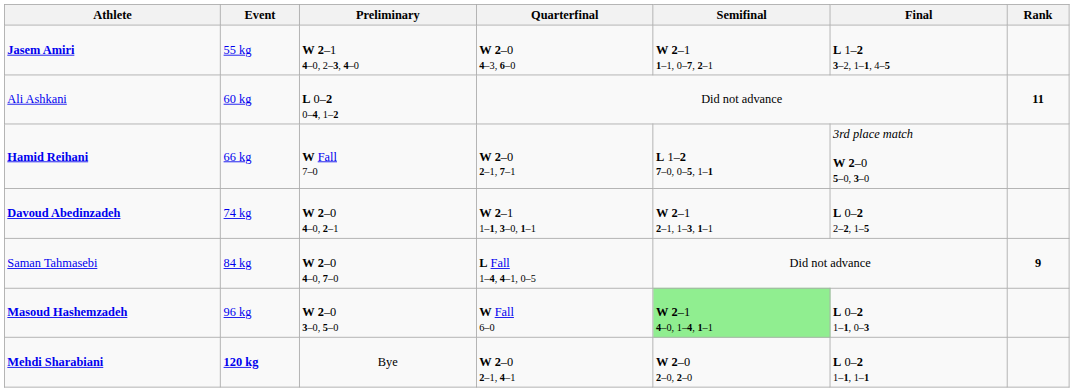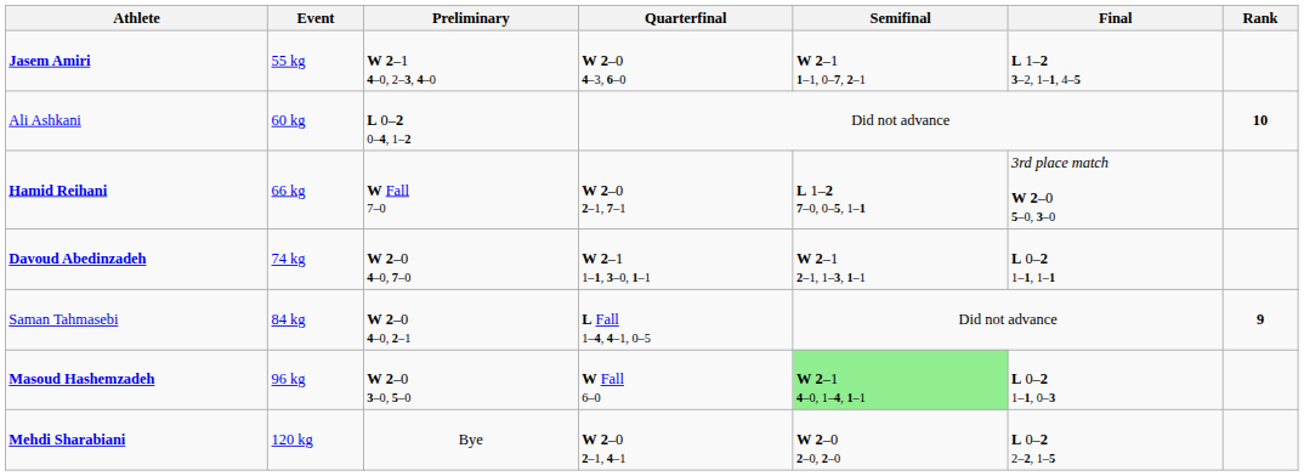Ali Ashkani | Rank: 11 -> 10
Davoud Abedinzadeh | Preliminary: W 2–0 4–0, 2–1 -> W 2–0 4–0, 7–0
Davoud Abedinzadeh | Final: L 0–2 2–2, 1–5 -> L 0–2 1–1, 1–1
Saman Tahmasebi | Preliminary: W 2–0 4–0, 7–0 -> W 2–0 4–0, 2–1
Mehdi Sharabiani | Event: bold -> normal
Mehdi Sharabiani | Final: L 0–2 1–1, 1–1 -> L 0–2 2–2, 1–5
